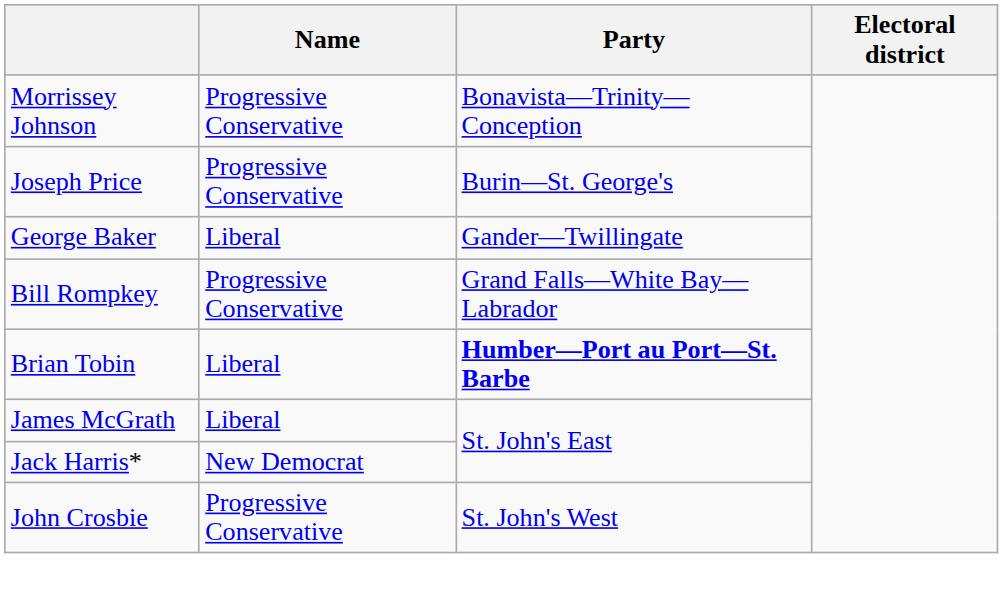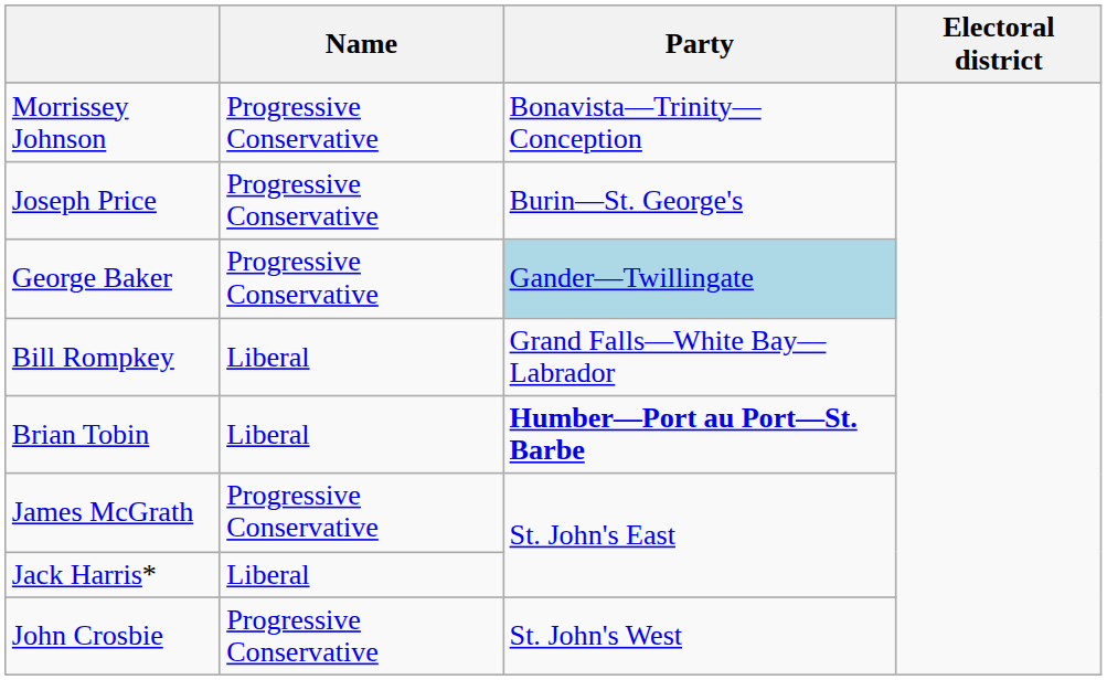George Baker | Name: Liberal -> Progressive Conservative
George Baker | Party: no background -> lightblue background
Bill Rompkey | Name: Progressive Conservative -> Liberal
James McGrath | Name: Liberal -> Progressive Conservative
Jack Harris* | Name: New Democrat -> Liberal
